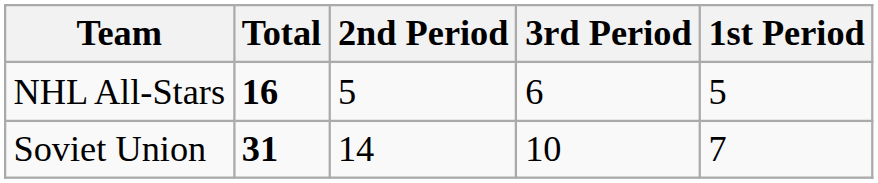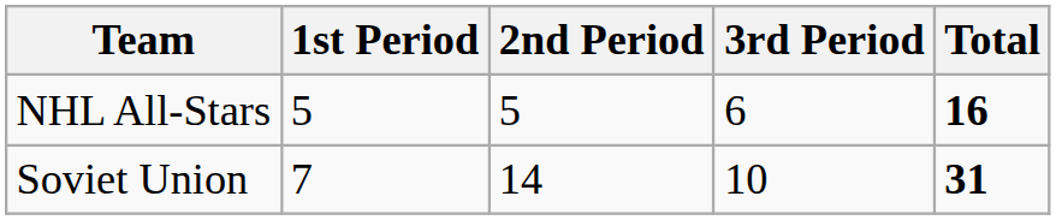columns swapped: 1st Period <-> Total
